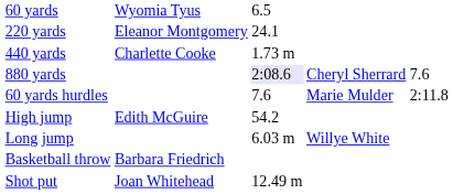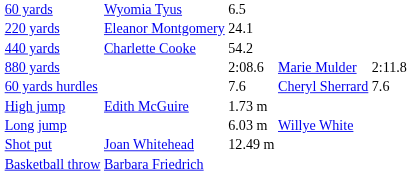440 yards | column 3: 1.73 m -> 54.2
880 yards | column 3: lavender background -> no background
880 yards | column 4: Cheryl Sherrard -> Marie Mulder
880 yards | column 5: 7.6 -> 2:11.8
60 yards hurdles | column 4: Marie Mulder -> Cheryl Sherrard
60 yards hurdles | column 5: 2:11.8 -> 7.6
High jump | column 3: 54.2 -> 1.73 m
rows swapped: Shot put <-> Basketball throw
